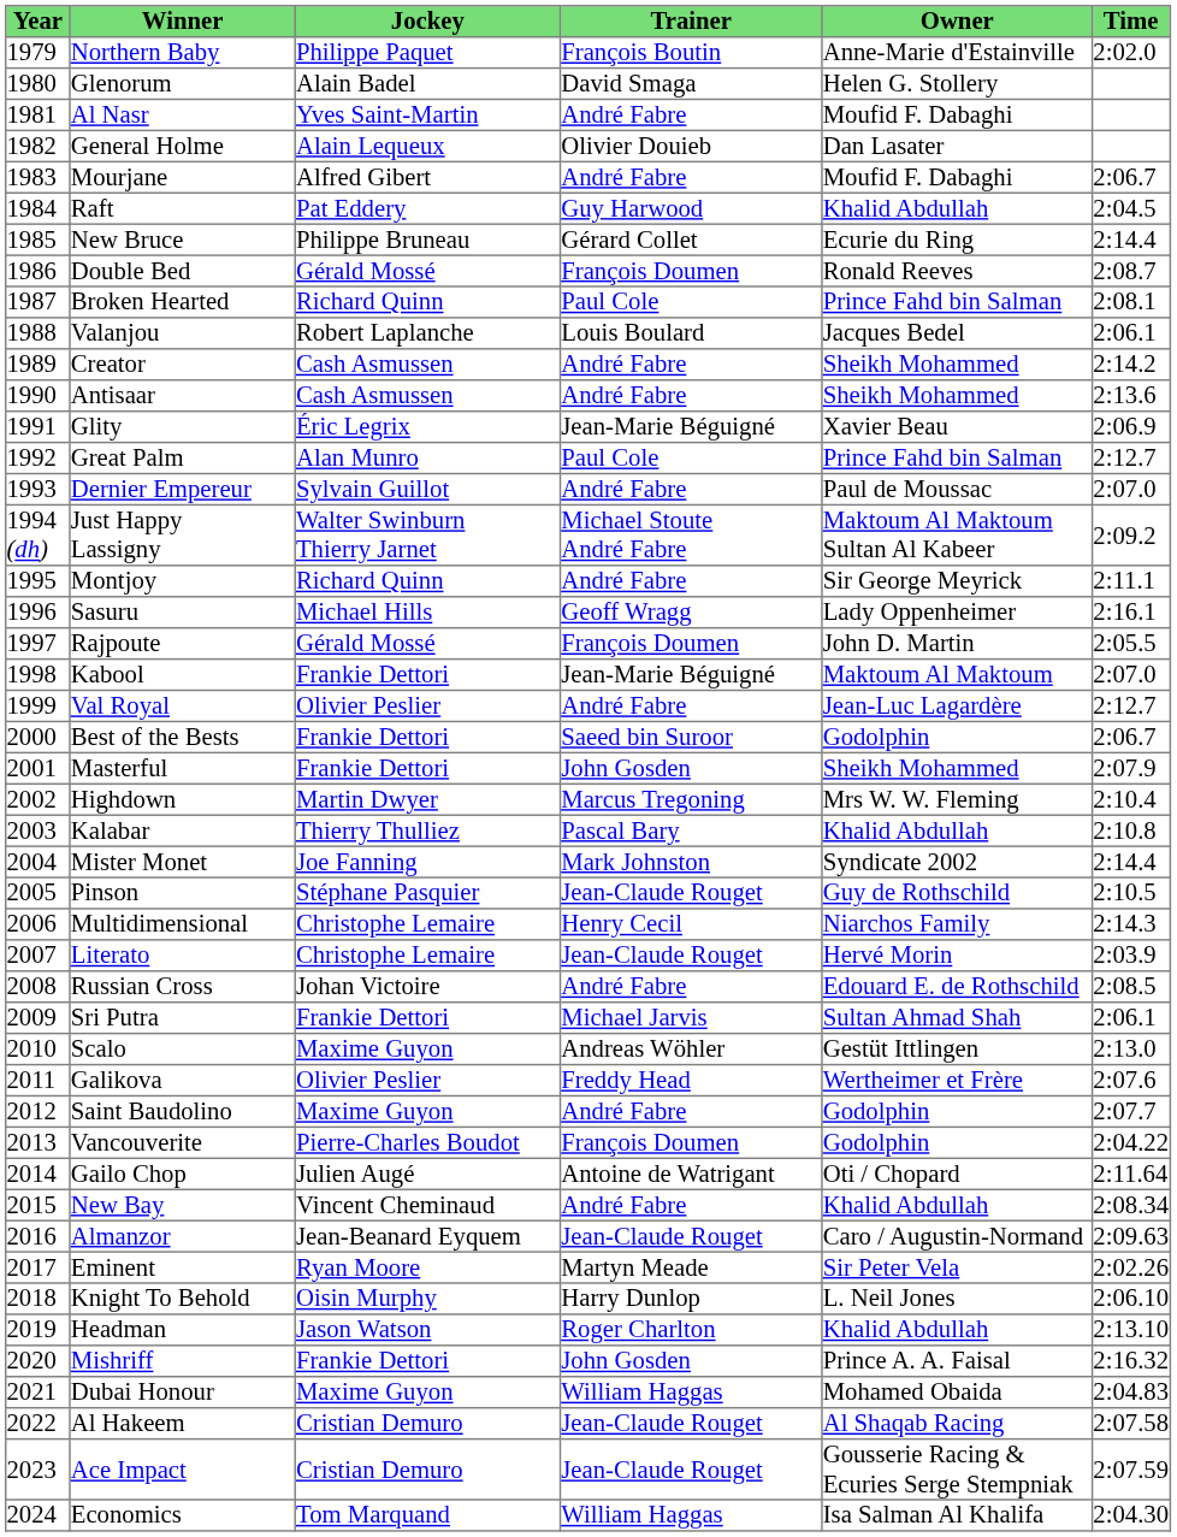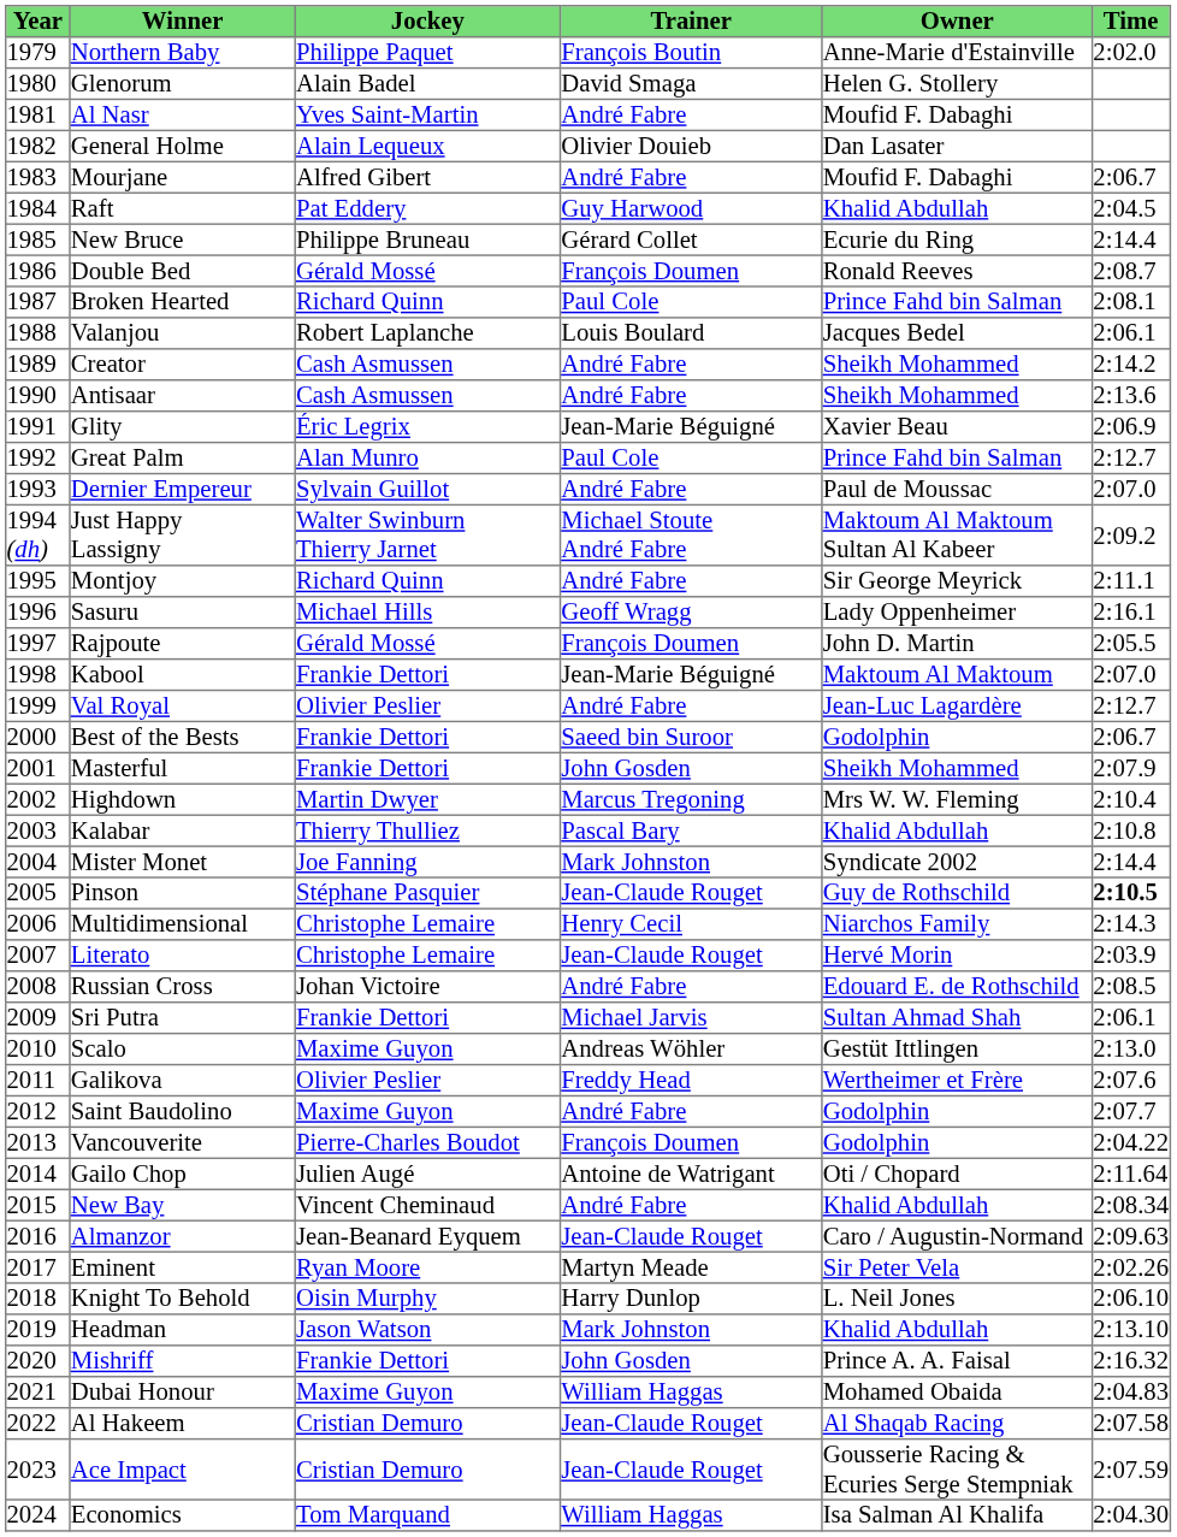Pinson | Time: normal -> bold
Headman | Trainer: Roger Charlton -> Mark Johnston
